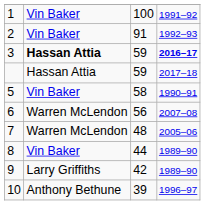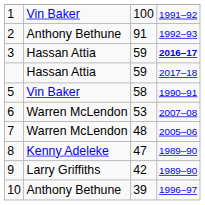2 | column 2: Vin Baker -> Anthony Bethune
3 | column 2: bold -> normal
6 | column 3: 56 -> 53
8 | column 2: Vin Baker -> Kenny Adeleke
8 | column 3: 44 -> 47
